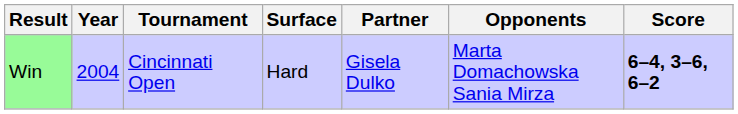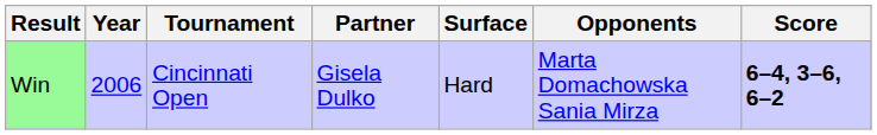columns swapped: Surface <-> Partner
Win | Year: 2004 -> 2006
